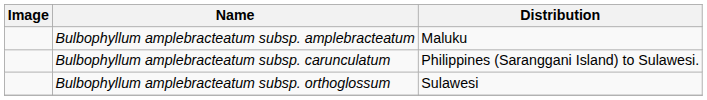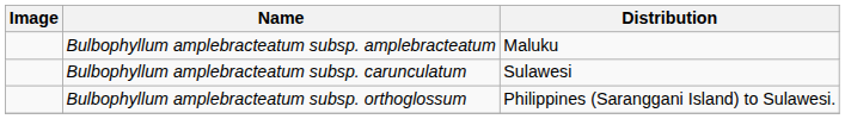Bulbophyllum amplebracteatum subsp. carunculatum | Distribution: Philippines (Saranggani Island) to Sulawesi. -> Sulawesi
Bulbophyllum amplebracteatum subsp. orthoglossum | Distribution: Sulawesi -> Philippines (Saranggani Island) to Sulawesi.
